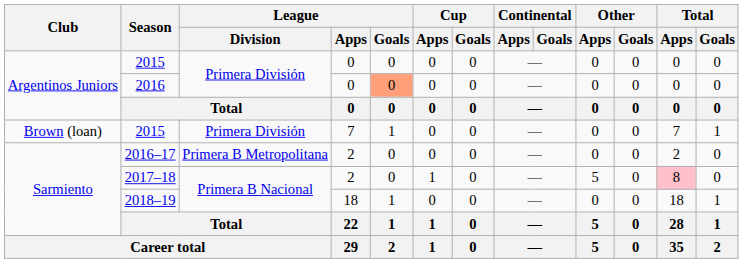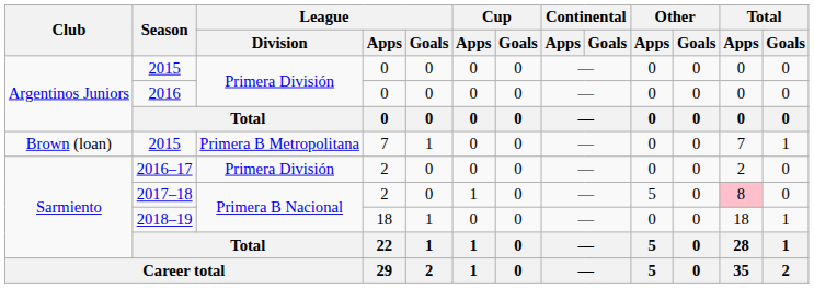2016 | League / Goals: lightsalmon background -> no background
2015 / 7 | League / Division: Primera División -> Primera B Metropolitana
2016–17 | League / Division: Primera B Metropolitana -> Primera División
